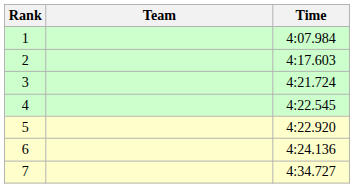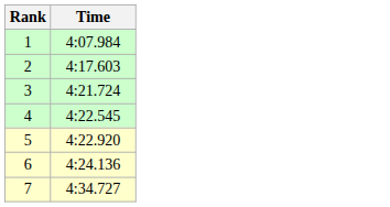- column: Team
